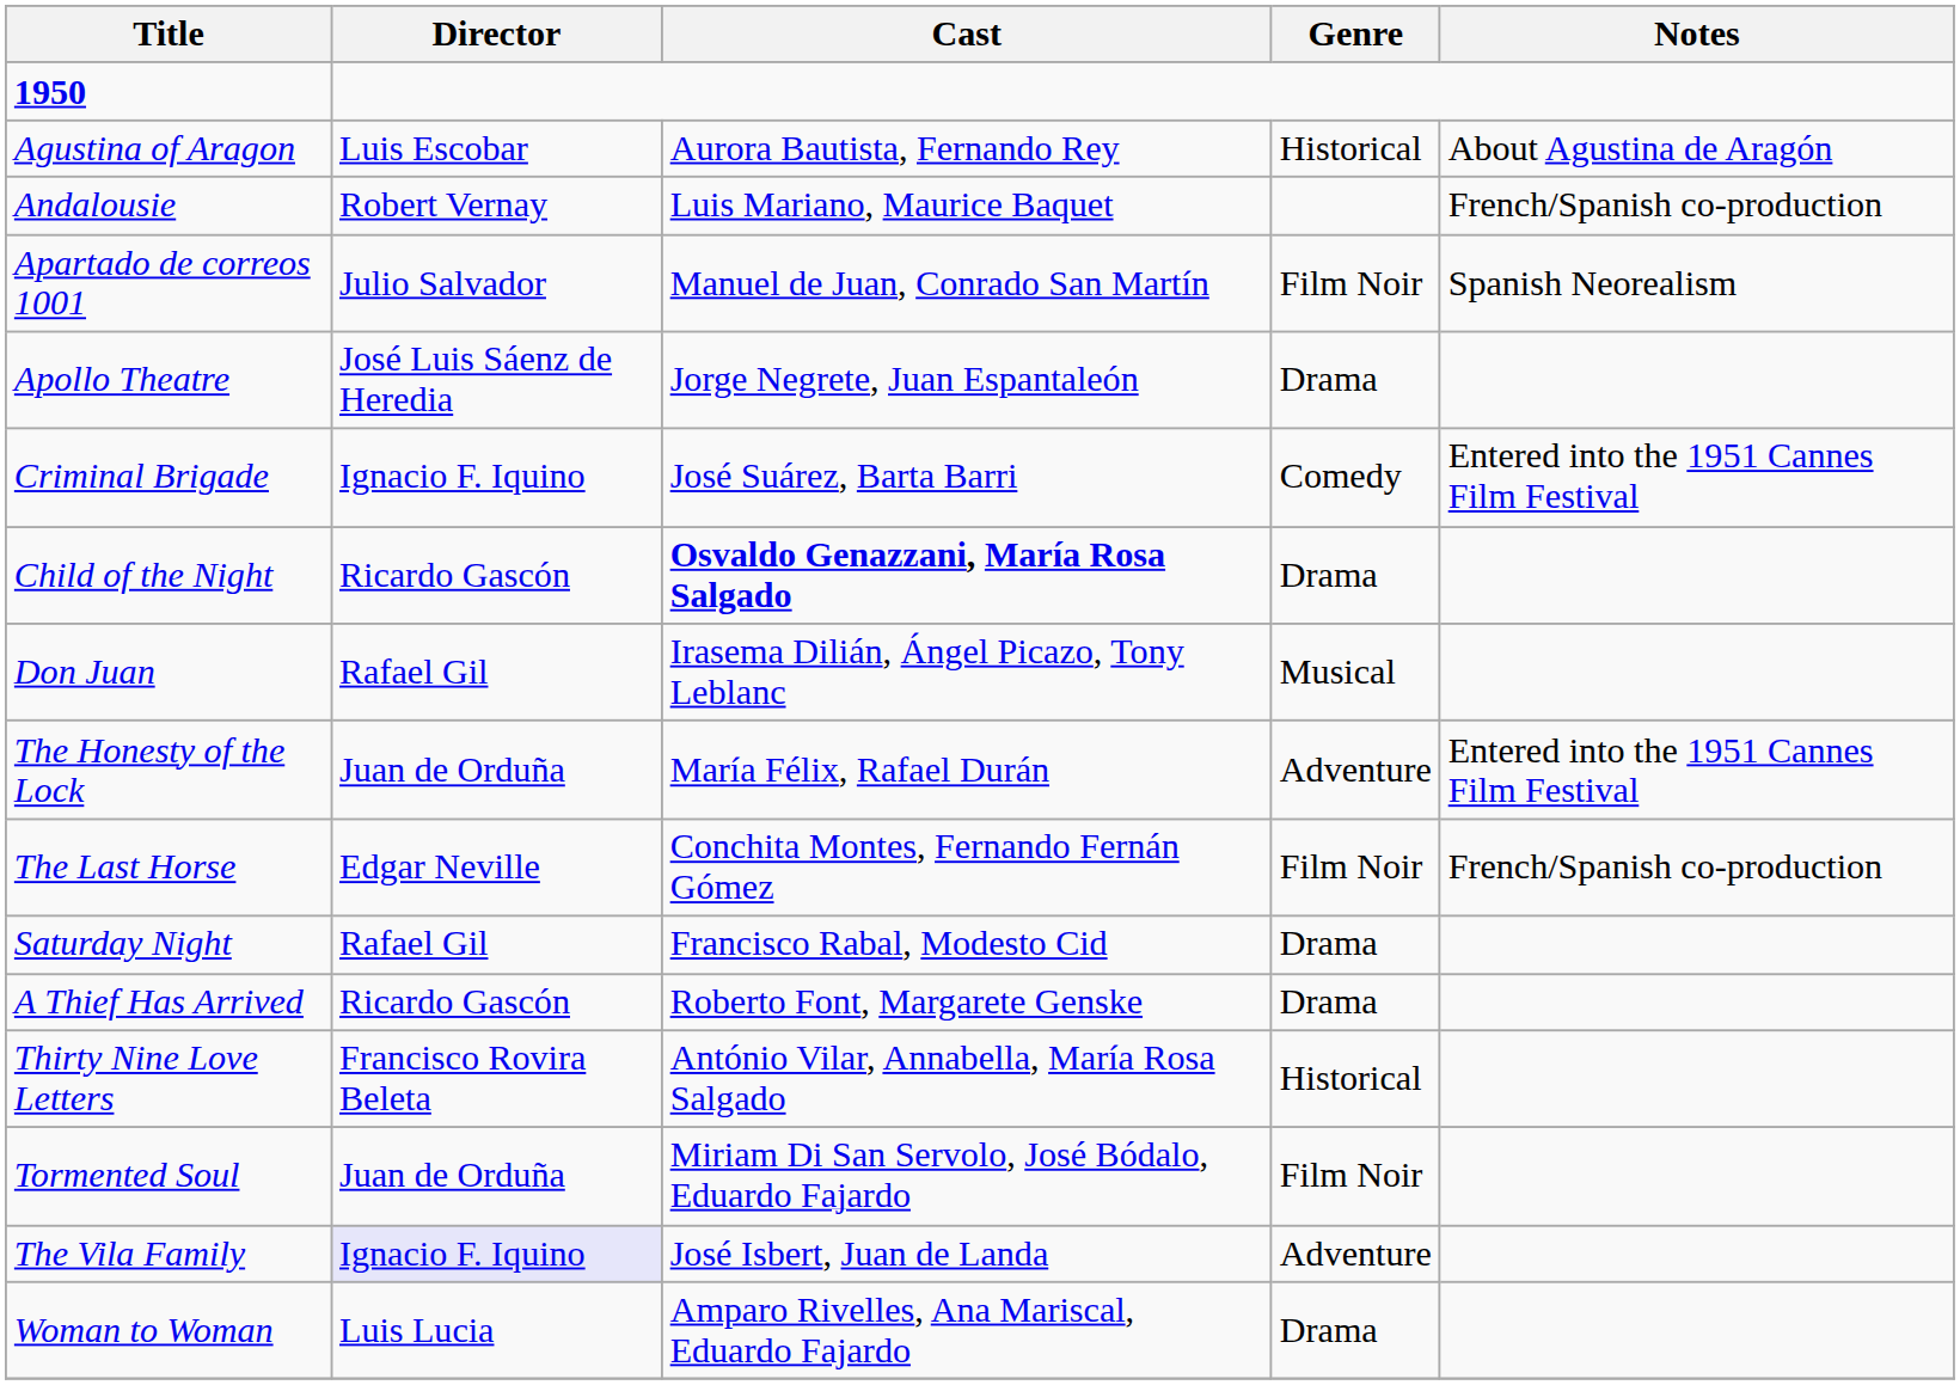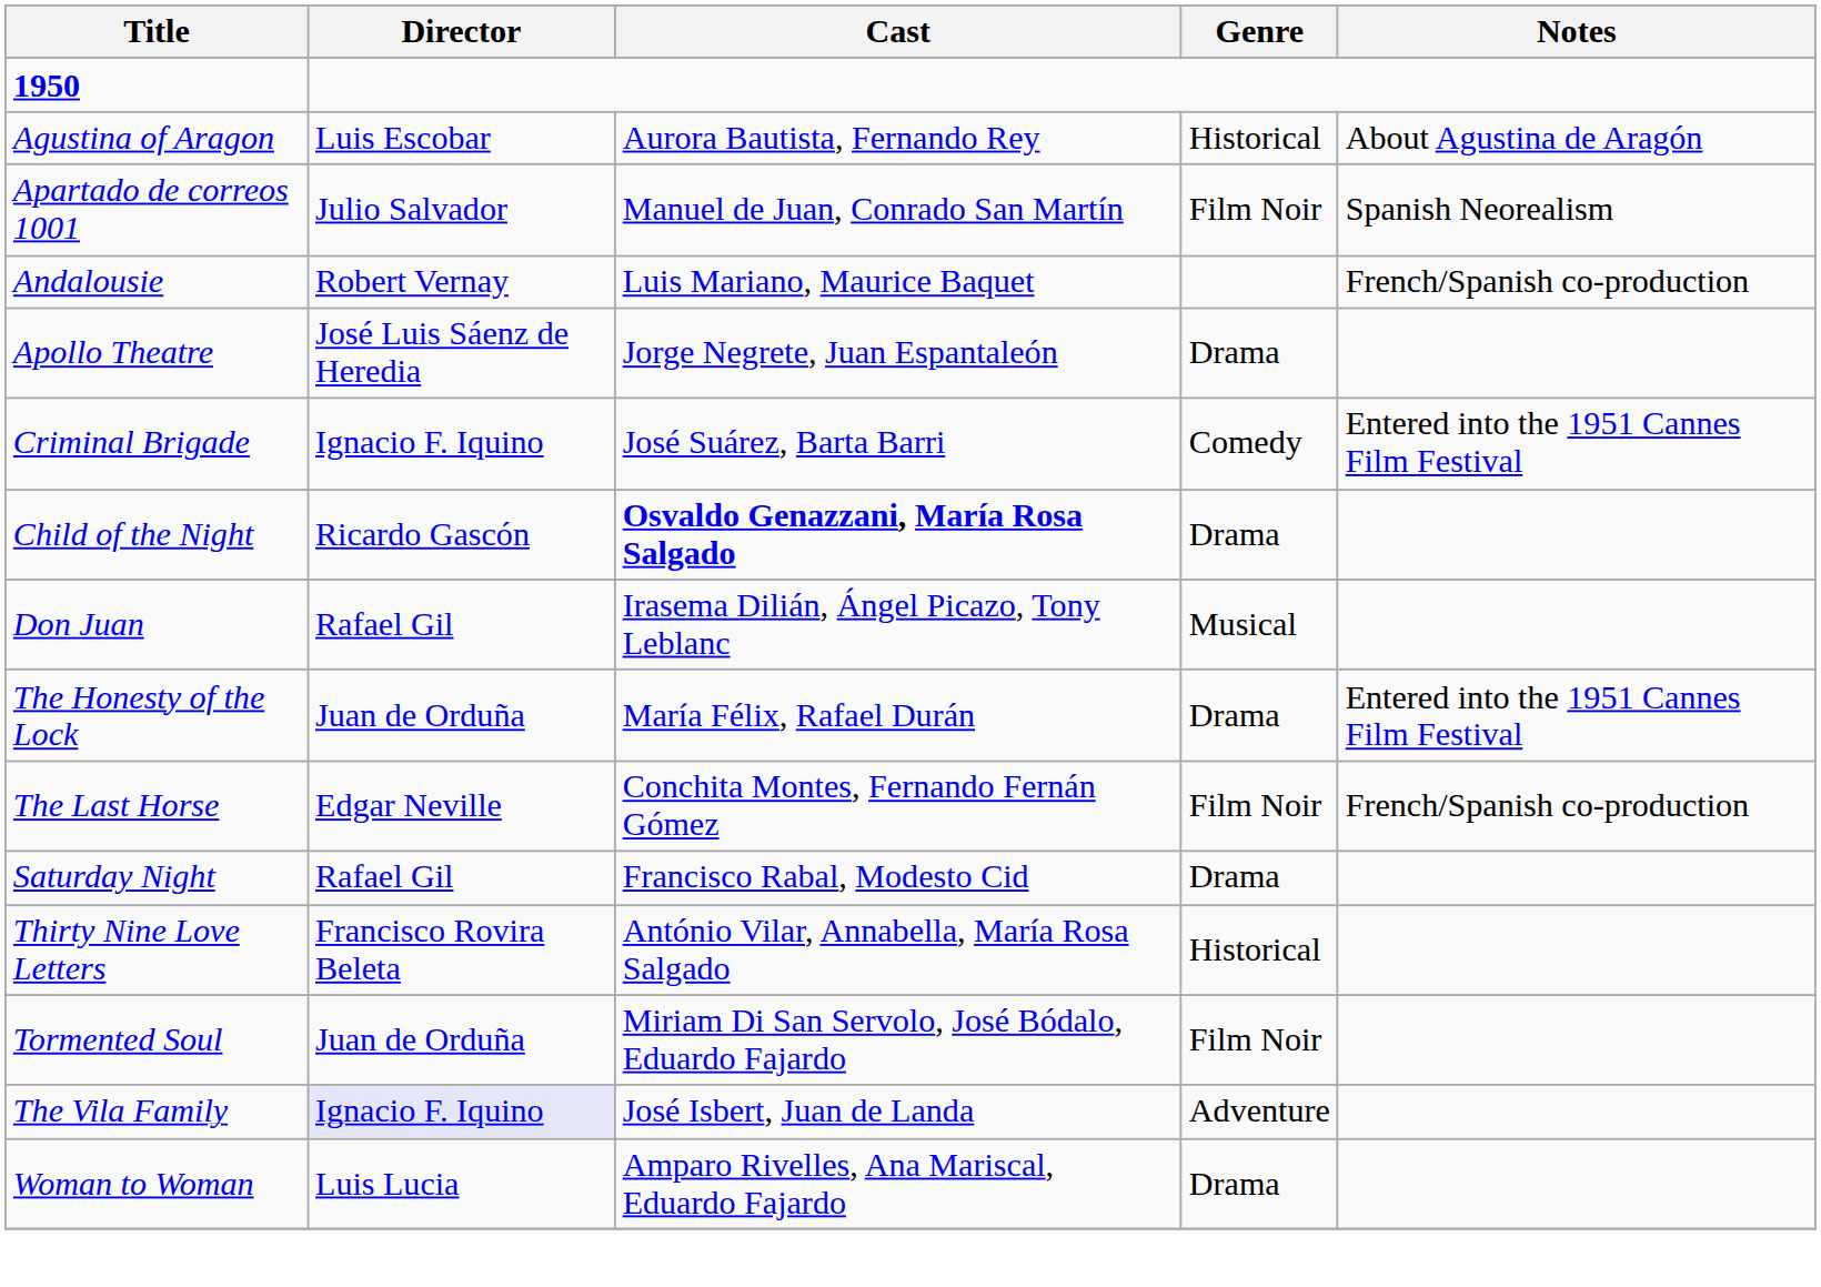rows swapped: Andalousie <-> Apartado de correos 1001
The Honesty of the Lock | Genre: Adventure -> Drama
- row: A Thief Has Arrived | Ricardo Gascón | Roberto Font, Margarete Genske | Drama
